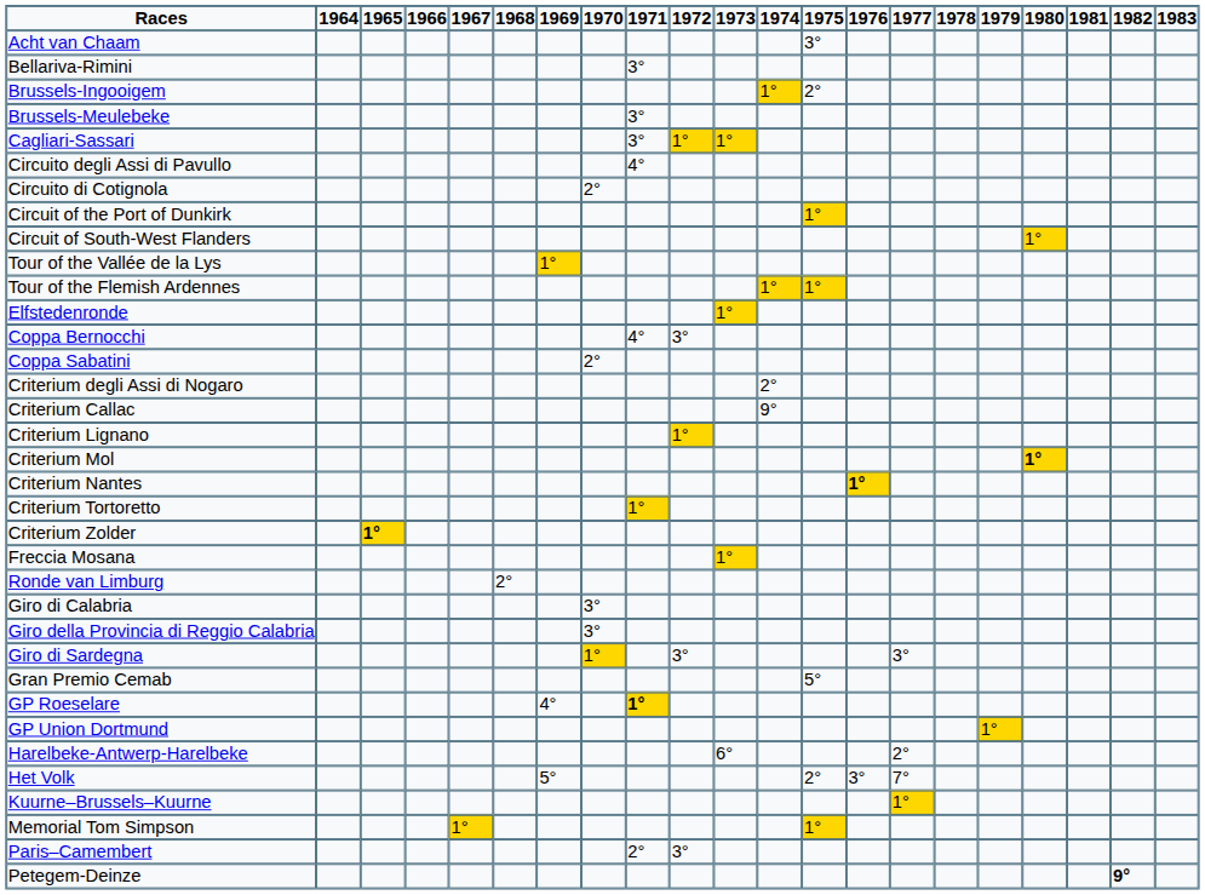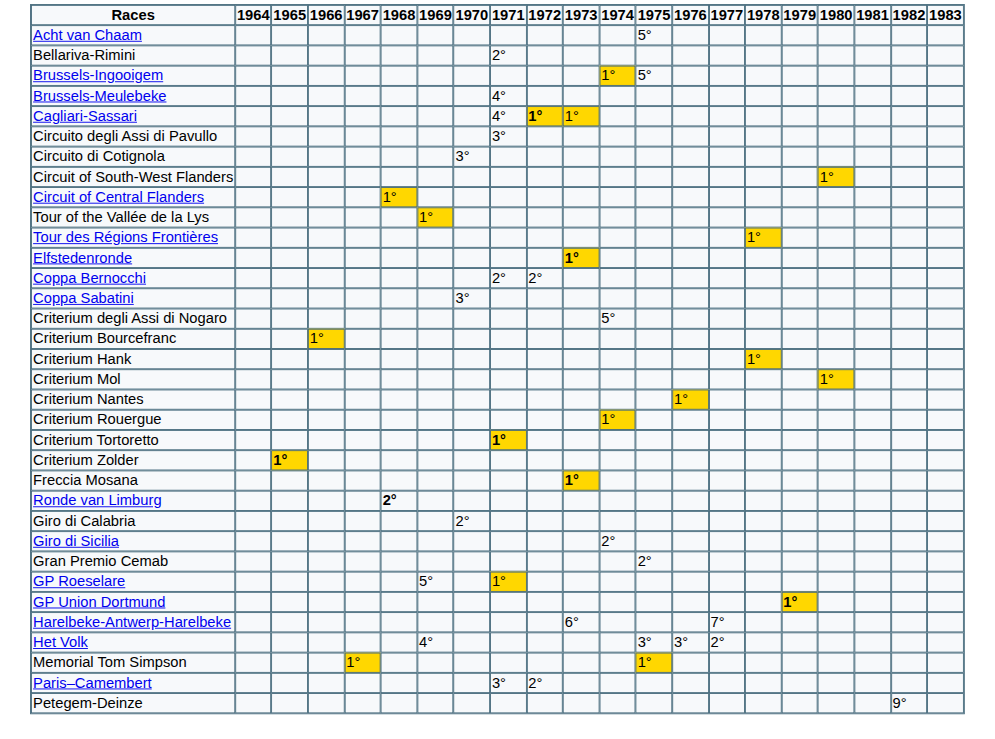Acht van Chaam | 1975: 3° -> 5°
Bellariva-Rimini | 1971: 3° -> 2°
Brussels-Ingooigem | 1975: 2° -> 5°
Brussels-Meulebeke | 1971: 3° -> 4°
Cagliari-Sassari | 1971: 3° -> 4°
Cagliari-Sassari | 1972: normal -> bold
Circuito degli Assi di Pavullo | 1971: 4° -> 3°
Circuito di Cotignola | 1970: 2° -> 3°
- row: Circuit of the Port of Dunkirk | 1°
+ row: Circuit of Central Flanders | 1°
- row: Tour of the Flemish Ardennes | 1° | 1°
+ row: Tour des Régions Frontières | 1°
Elfstedenronde | 1973: normal -> bold
Coppa Bernocchi | 1971: 4° -> 2°
Coppa Bernocchi | 1972: 3° -> 2°
Coppa Sabatini | 1970: 2° -> 3°
Criterium degli Assi di Nogaro | 1974: 2° -> 5°
+ row: Criterium Bourcefranc | 1°
- row: Criterium Callac | 9°
+ row: Criterium Hank | 1°
- row: Criterium Lignano | 1°
Criterium Mol | 1980: bold -> normal
Criterium Nantes | 1976: bold -> normal
+ row: Criterium Rouergue | 1°
Criterium Tortoretto | 1971: normal -> bold
Freccia Mosana | 1973: normal -> bold
Ronde van Limburg | 1968: normal -> bold
Giro di Calabria | 1970: 3° -> 2°
- row: Giro della Provincia di Reggio Calabria | 3°
- row: Giro di Sardegna | 1° | 3° | 3°
+ row: Giro di Sicilia | 2°
Gran Premio Cemab | 1975: 5° -> 2°
GP Roeselare | 1969: 4° -> 5°
GP Roeselare | 1971: bold -> normal
GP Union Dortmund | 1979: normal -> bold
Harelbeke-Antwerp-Harelbeke | 1977: 2° -> 7°
Het Volk | 1969: 5° -> 4°
Het Volk | 1975: 2° -> 3°
Het Volk | 1977: 7° -> 2°
- row: Kuurne–Brussels–Kuurne | 1°
Paris–Camembert | 1971: 2° -> 3°
Paris–Camembert | 1972: 3° -> 2°
Petegem-Deinze | 1982: bold -> normal
